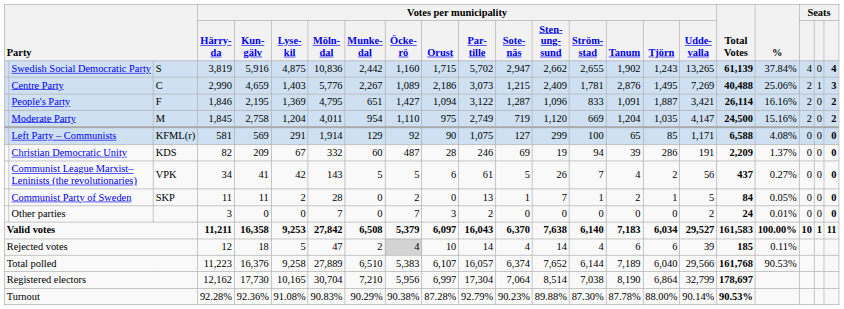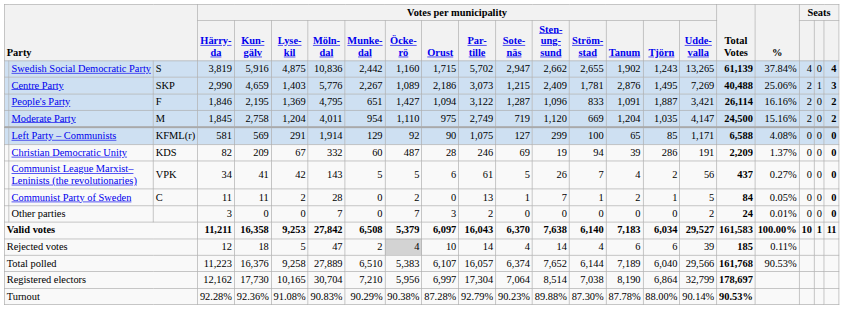Centre Party | column 3: C -> SKP
Communist Party of Sweden | column 3: SKP -> C
